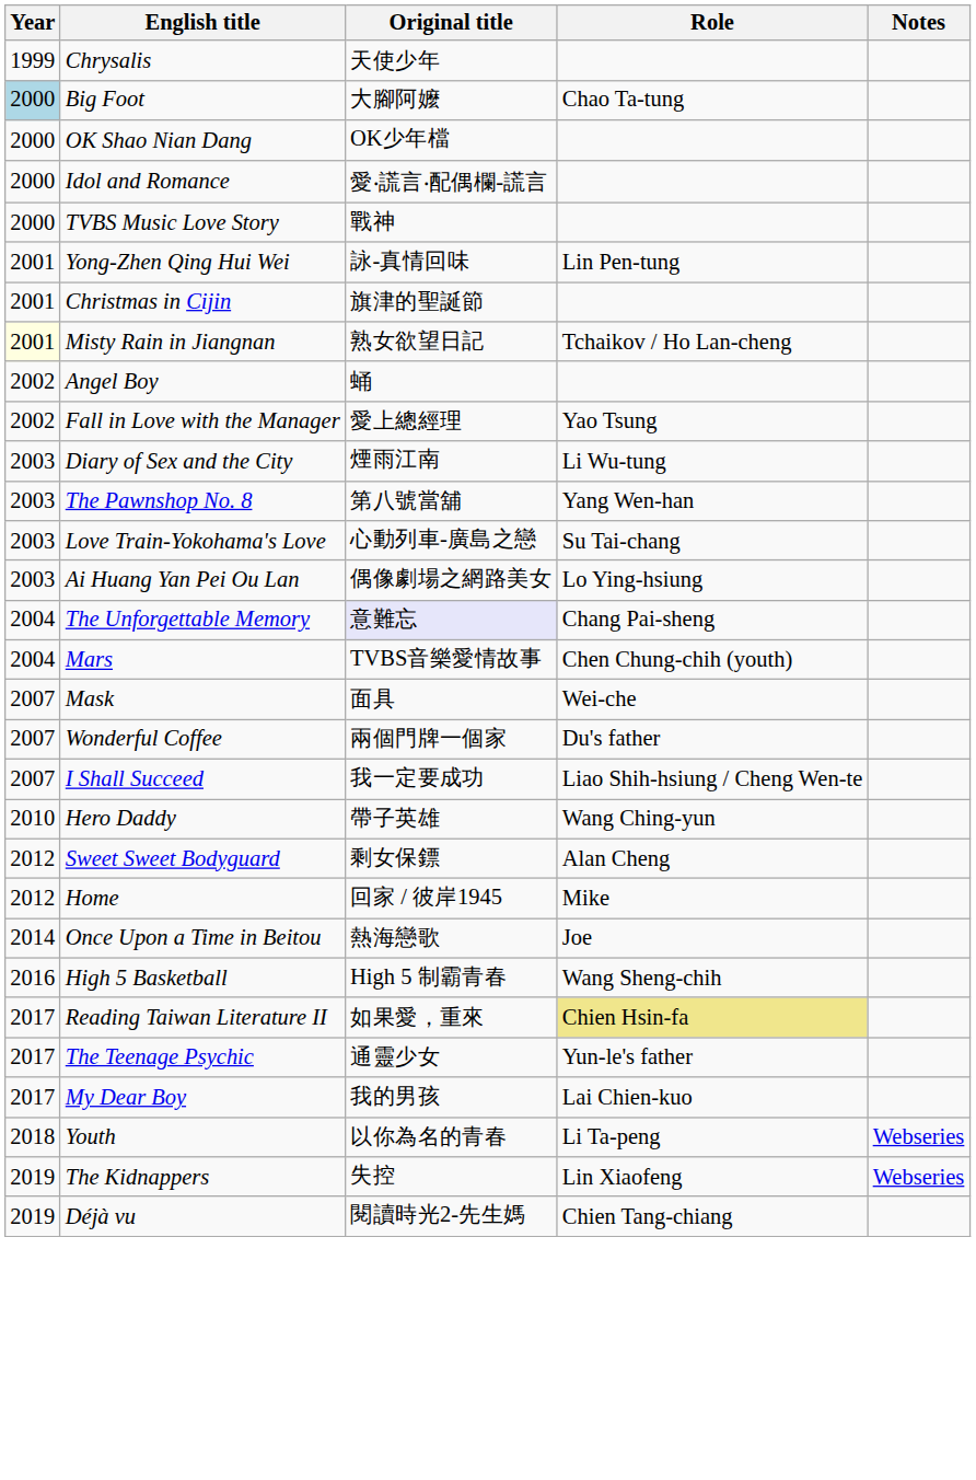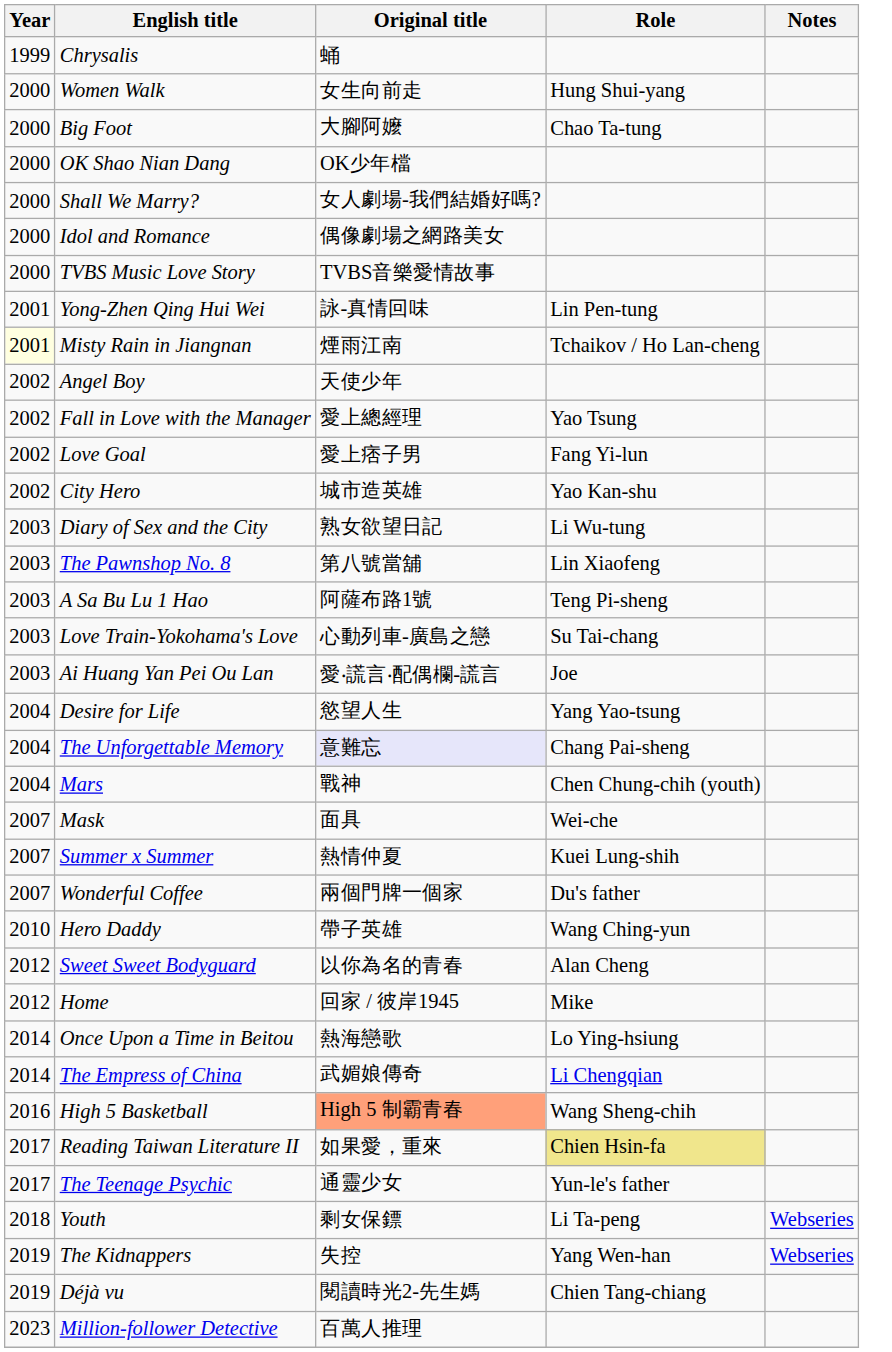Chrysalis | Original title: 天使少年 -> 蛹
+ row: 2000 | Women Walk | 女生向前走 | Hung Shui-yang
Big Foot | Year: lightblue background -> no background
+ row: 2000 | Shall We Marry? | 女人劇場-我們結婚好嗎?
Idol and Romance | Original title: 愛‧謊言‧配偶欄-謊言 -> 偶像劇場之網路美女
TVBS Music Love Story | Original title: 戰神 -> TVBS音樂愛情故事
- row: 2001 | Christmas in Cijin | 旗津的聖誕節
Misty Rain in Jiangnan | Original title: 熟女欲望日記 -> 煙雨江南
Angel Boy | Original title: 蛹 -> 天使少年
+ row: 2002 | Love Goal | 愛上痞子男 | Fang Yi-lun
+ row: 2002 | City Hero | 城市造英雄 | Yao Kan-shu
Diary of Sex and the City | Original title: 煙雨江南 -> 熟女欲望日記
The Pawnshop No. 8 | Role: Yang Wen-han -> Lin Xiaofeng
+ row: 2003 | A Sa Bu Lu 1 Hao | 阿薩布路1號 | Teng Pi-sheng
Ai Huang Yan Pei Ou Lan | Original title: 偶像劇場之網路美女 -> 愛‧謊言‧配偶欄-謊言
Ai Huang Yan Pei Ou Lan | Role: Lo Ying-hsiung -> Joe
+ row: 2004 | Desire for Life | 慾望人生 | Yang Yao-tsung
Mars | Original title: TVBS音樂愛情故事 -> 戰神
+ row: 2007 | Summer x Summer | 熱情仲夏 | Kuei Lung-shih
- row: 2007 | I Shall Succeed | 我一定要成功 | Liao Shih-hsiung / Cheng Wen-te
Sweet Sweet Bodyguard | Original title: 剩女保鏢 -> 以你為名的青春
Once Upon a Time in Beitou | Role: Joe -> Lo Ying-hsiung
+ row: 2014 | The Empress of China | 武媚娘傳奇 | Li Chengqian
High 5 Basketball | Original title: no background -> lightsalmon background
- row: 2017 | My Dear Boy | 我的男孩 | Lai Chien-kuo
Youth | Original title: 以你為名的青春 -> 剩女保鏢
The Kidnappers | Role: Lin Xiaofeng -> Yang Wen-han
+ row: 2023 | Million-follower Detective | 百萬人推理
